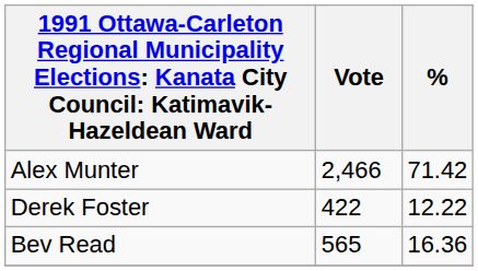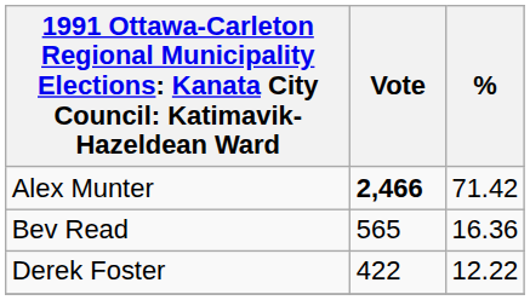Alex Munter | Vote: normal -> bold
rows swapped: Bev Read <-> Derek Foster
